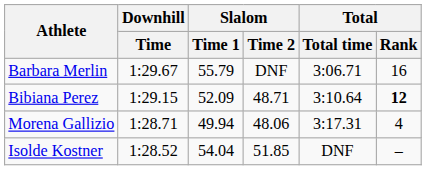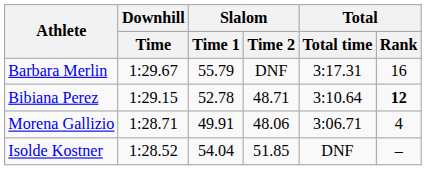Barbara Merlin | Total / Total time: 3:06.71 -> 3:17.31
Bibiana Perez | Slalom / Time 1: 52.09 -> 52.78
Morena Gallizio | Slalom / Time 1: 49.94 -> 49.91
Morena Gallizio | Total / Total time: 3:17.31 -> 3:06.71
